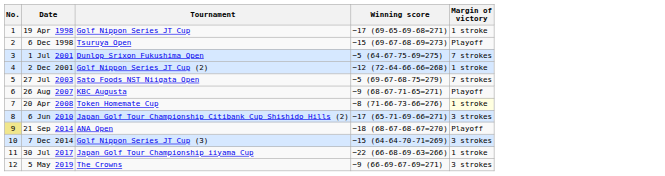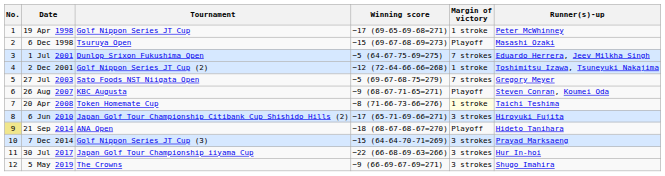+ column: Runner(s)-up | Peter McWhinney | Masashi Ozaki | Eduardo Herrera, Jeev Milkha Singh | Toshimitsu Izawa, Tsuneyuki Nakajima | Gregory Meyer | Steven Conran, Koumei Oda | Taichi Teshima | Hiroyuki Fujita | Hideto Tanihara | Prayad Marksaeng | Hur In-hoi | Shugo Imahira
30 Jul 2017 | Margin of victory: 1 stroke -> 3 strokes
